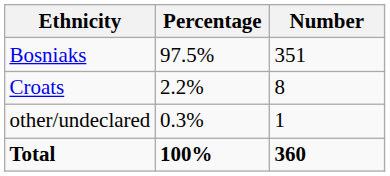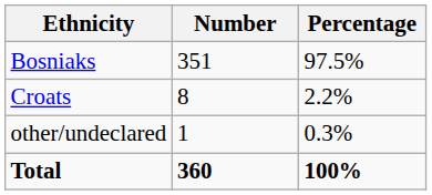columns swapped: Number <-> Percentage
